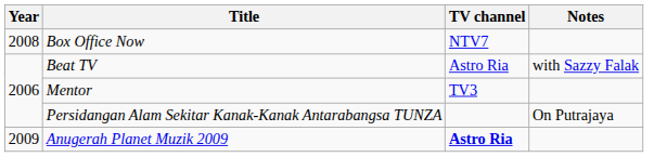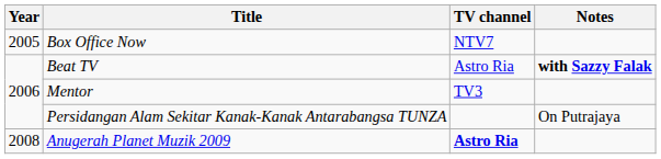Box Office Now | Year: 2008 -> 2005
Beat TV | Notes: normal -> bold
Anugerah Planet Muzik 2009 | Year: 2009 -> 2008
